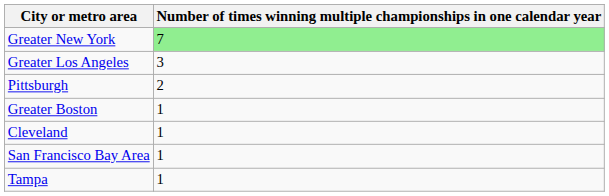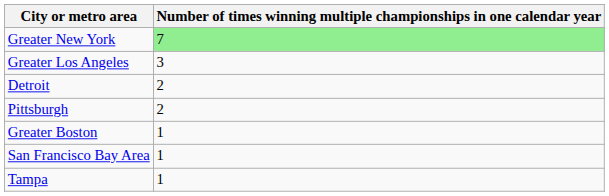+ row: Detroit | 2
- row: Cleveland | 1
